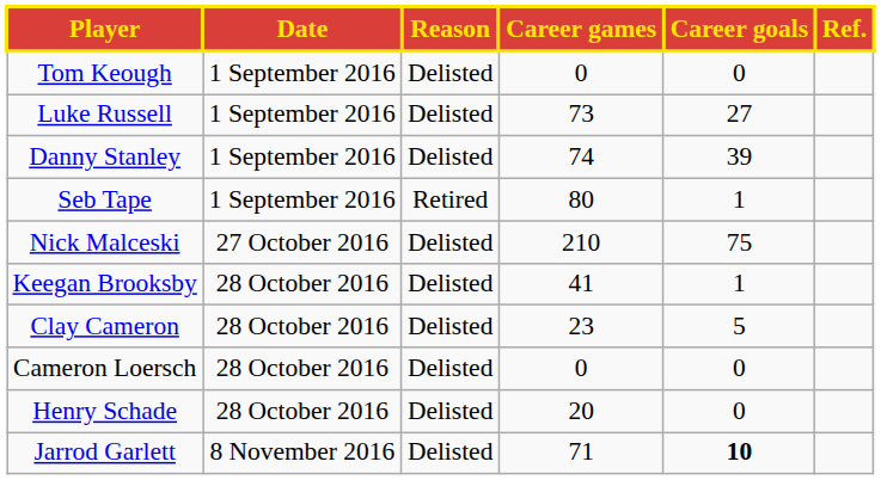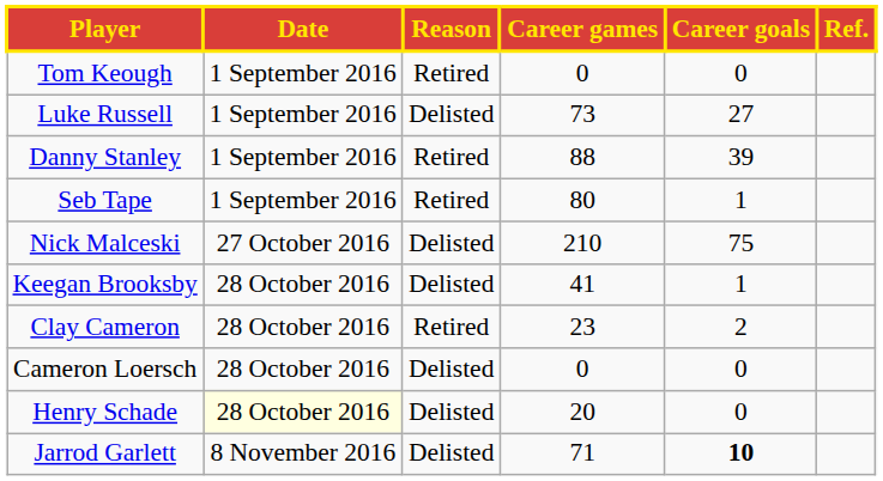Tom Keough | Reason: Delisted -> Retired
Danny Stanley | Reason: Delisted -> Retired
Danny Stanley | Career games: 74 -> 88
Clay Cameron | Reason: Delisted -> Retired
Clay Cameron | Career goals: 5 -> 2
Henry Schade | Date: no background -> lightyellow background
